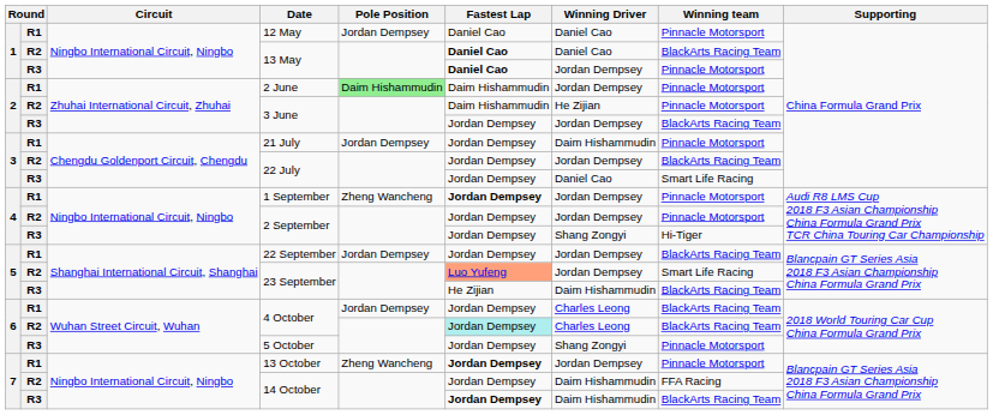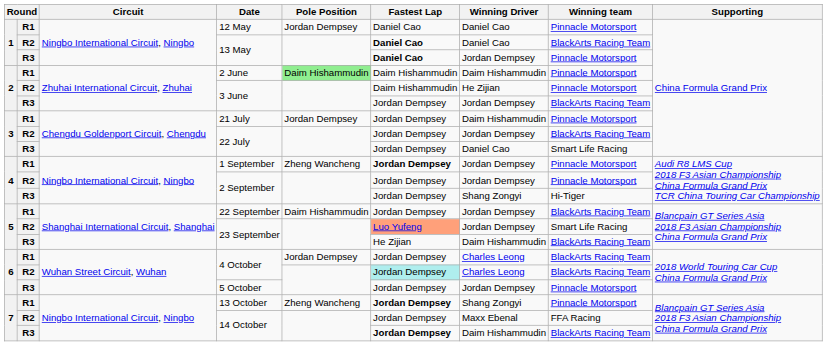2 June | Winning Driver: Jordan Dempsey -> Daim Hishammudin
22 September | Pole Position: Jordan Dempsey -> Daim Hishammudin
5 October | Winning Driver: Shang Zongyi -> Jordan Dempsey
13 October | Winning Driver: Jordan Dempsey -> Shang Zongyi
R2 / 14 October | Winning Driver: Daim Hishammudin -> Maxx Ebenal
